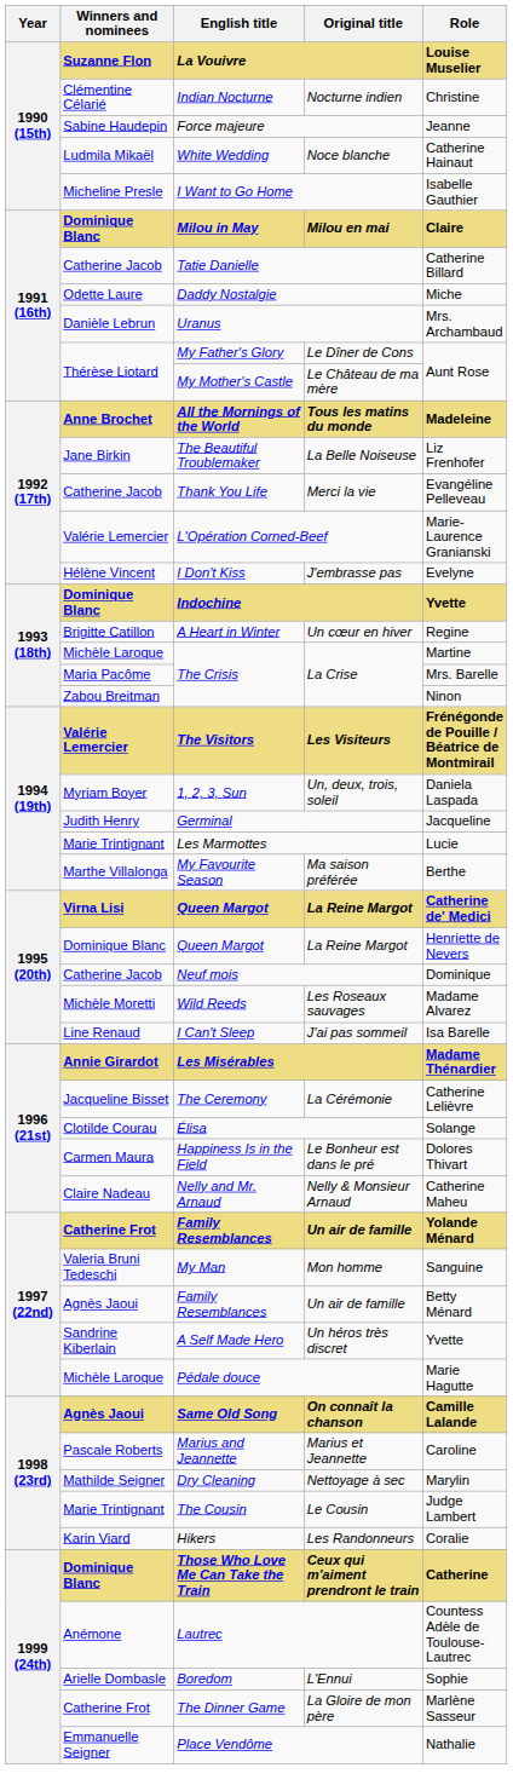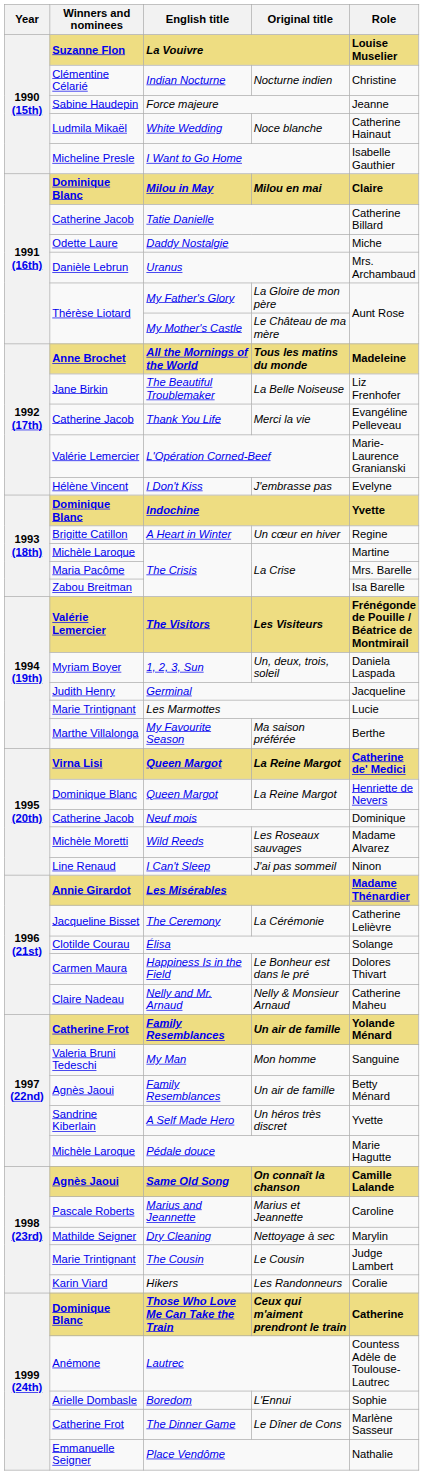My Father's Glory | Original title: Le Dîner de Cons -> La Gloire de mon père
Zabou Breitman / The Crisis | Role: Ninon -> Isa Barelle
I Can't Sleep | Role: Isa Barelle -> Ninon
The Dinner Game | Original title: La Gloire de mon père -> Le Dîner de Cons
